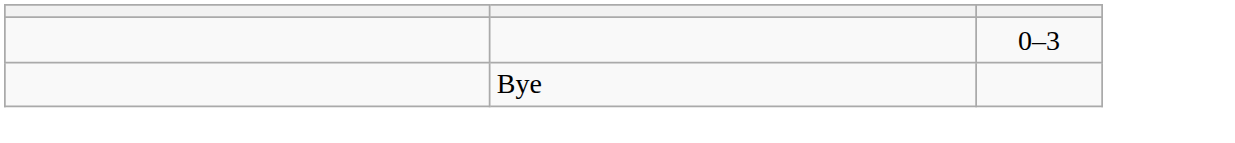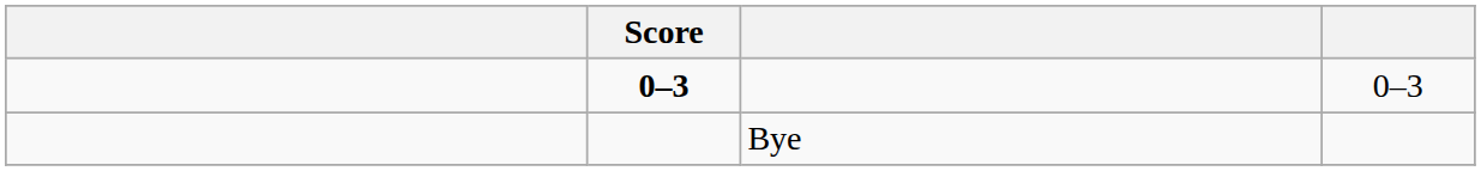+ column: Score | 0–3
